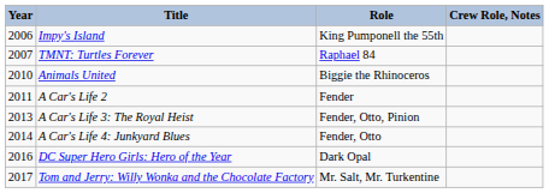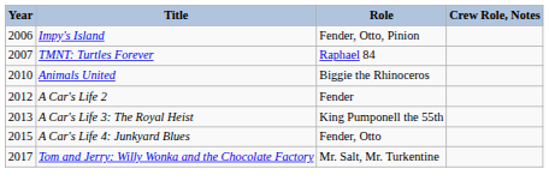Impy's Island | Role: King Pumponell the 55th -> Fender, Otto, Pinion
A Car's Life 2 | Year: 2011 -> 2012
A Car's Life 3: The Royal Heist | Role: Fender, Otto, Pinion -> King Pumponell the 55th
A Car's Life 4: Junkyard Blues | Year: 2014 -> 2015
- row: 2016 | DC Super Hero Girls: Hero of the Year | Dark Opal
